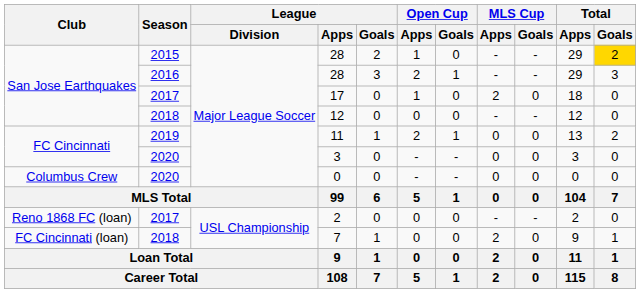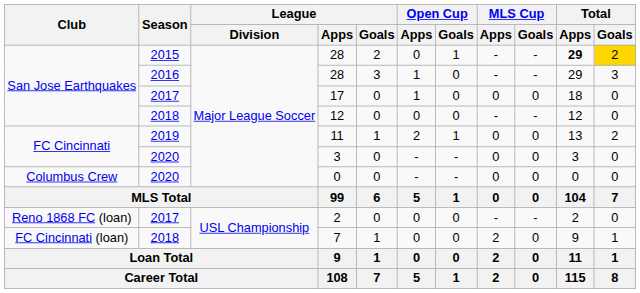2015 / 28 | Open Cup / Apps: 1 -> 0
2015 / 28 | Open Cup / Goals: 0 -> 1
2015 / 28 | Total / Apps: normal -> bold
2016 / 28 | Open Cup / Apps: 2 -> 1
2016 / 28 | Open Cup / Goals: 1 -> 0
17 | MLS Cup / Apps: 2 -> 0
